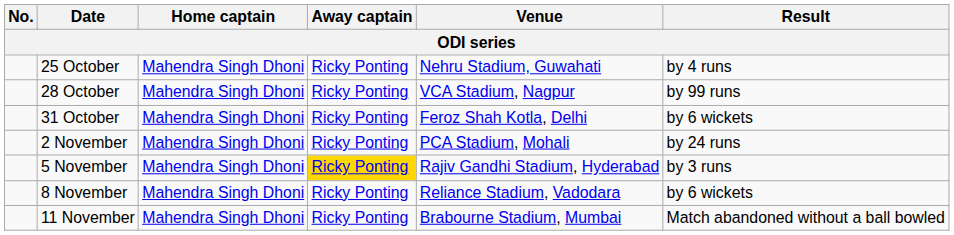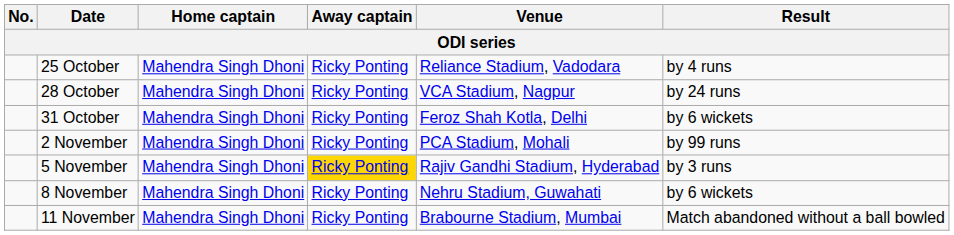25 October | Venue: Nehru Stadium, Guwahati -> Reliance Stadium, Vadodara
28 October | Result: by 99 runs -> by 24 runs
2 November | Result: by 24 runs -> by 99 runs
8 November | Venue: Reliance Stadium, Vadodara -> Nehru Stadium, Guwahati
